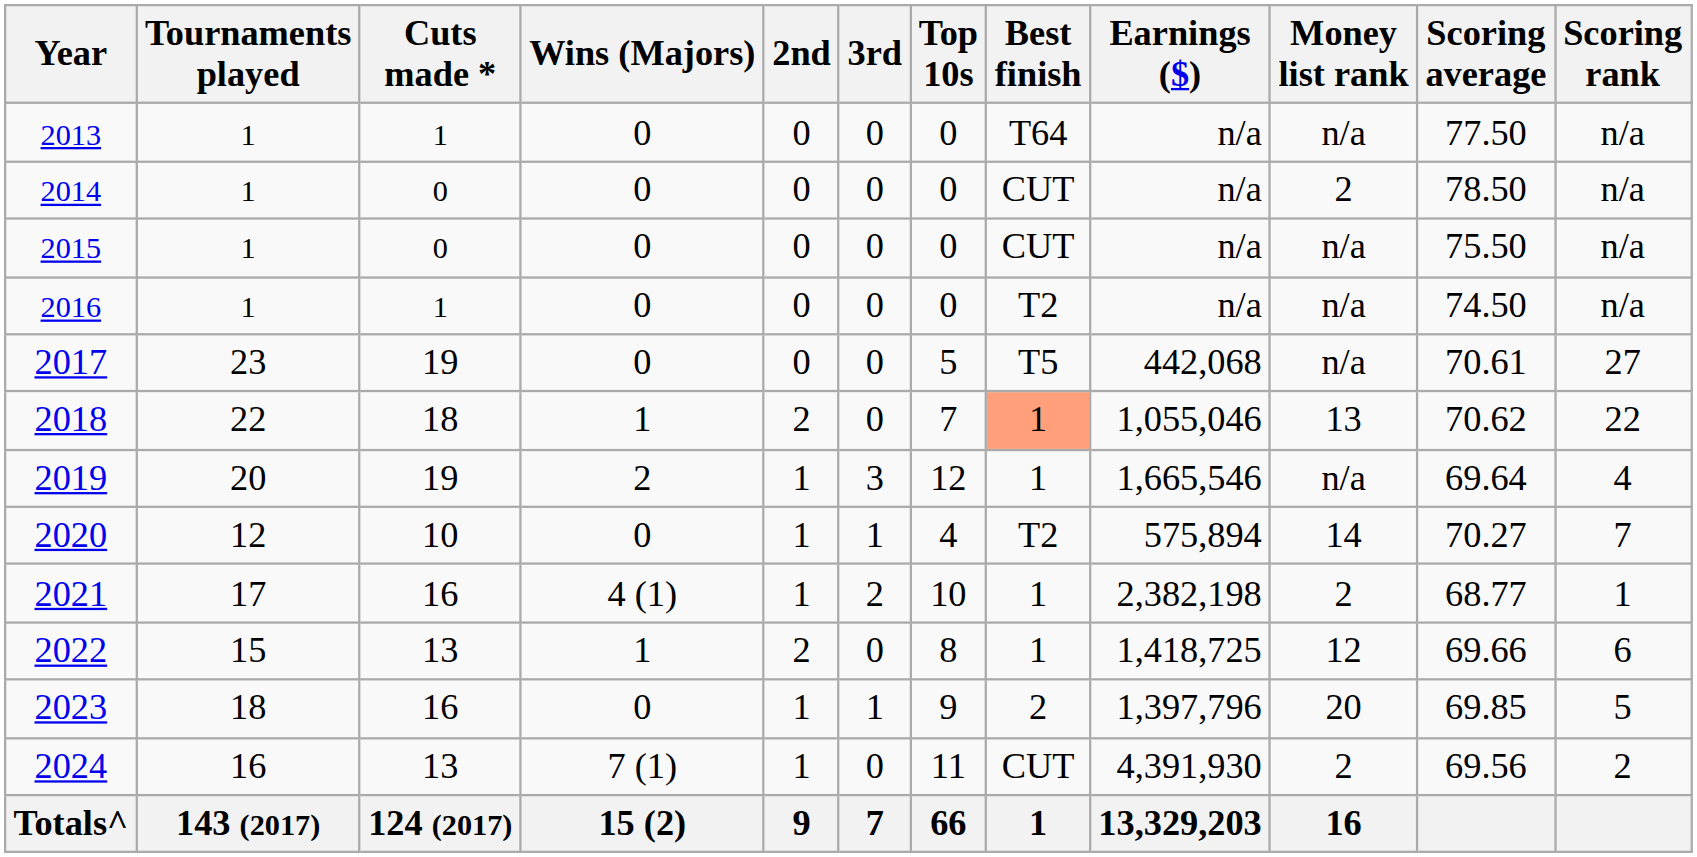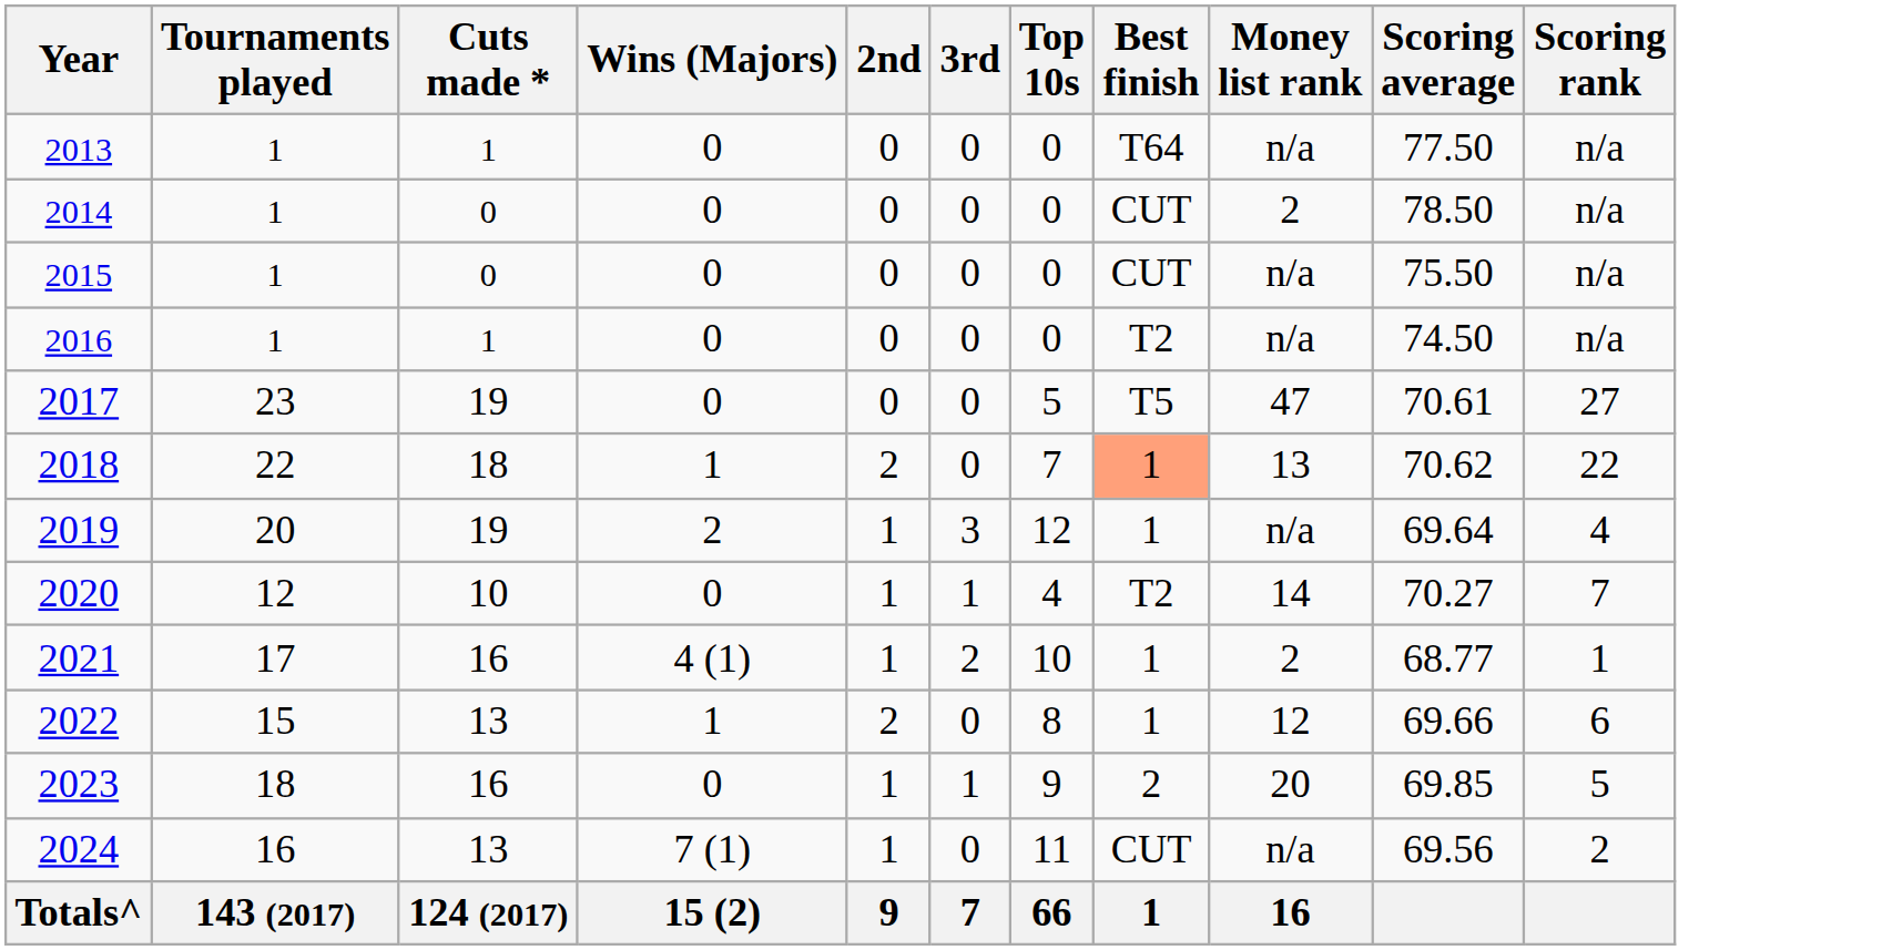- column: Earnings ($) | n/a | n/a | n/a | n/a | 442,068 | 1,055,046 | 1,665,546 | 575,894 | 2,382,198 | 1,418,725 | 1,397,796 | 4,391,930 | 13,329,203
2017 | Money list rank: n/a -> 47
2024 | Money list rank: 2 -> n/a
